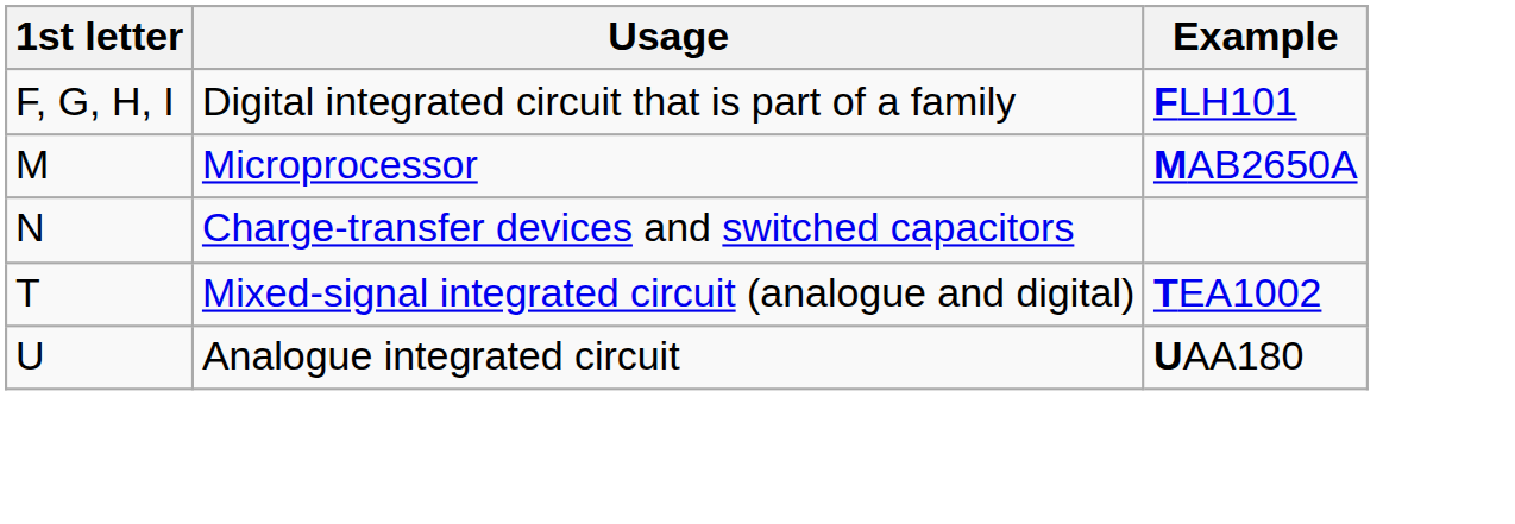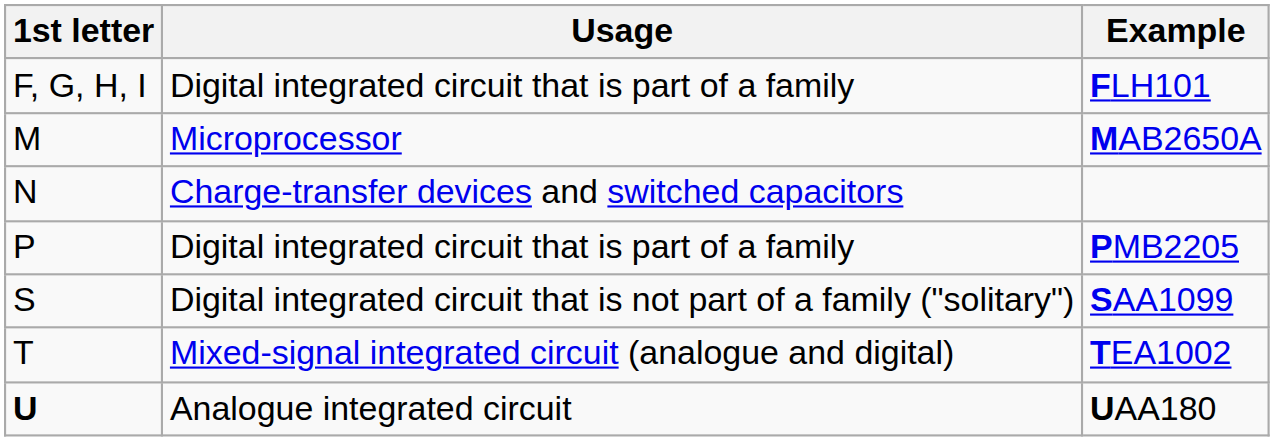+ row: P | Digital integrated circuit that is part of a family | PMB2205
+ row: S | Digital integrated circuit that is not part of a family ("solitary") | SAA1099
UAA180 | 1st letter: normal -> bold
